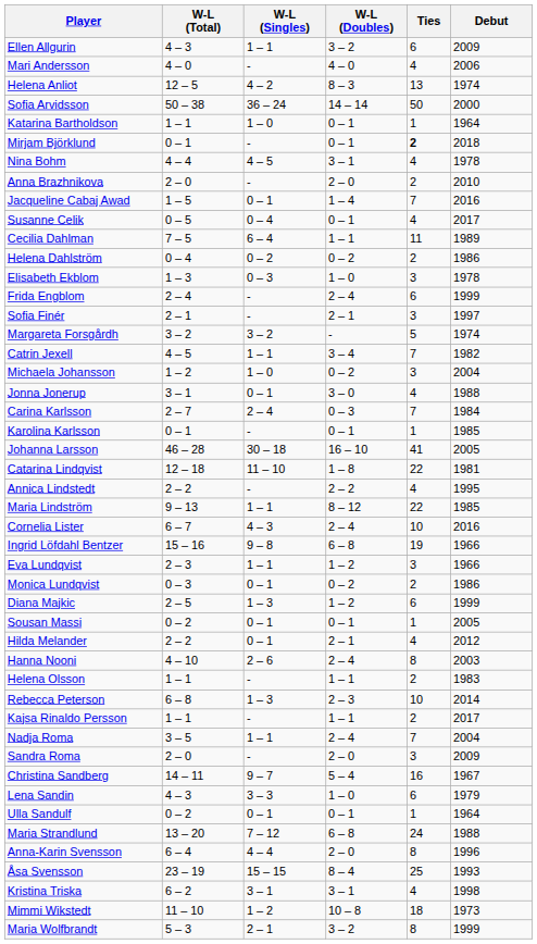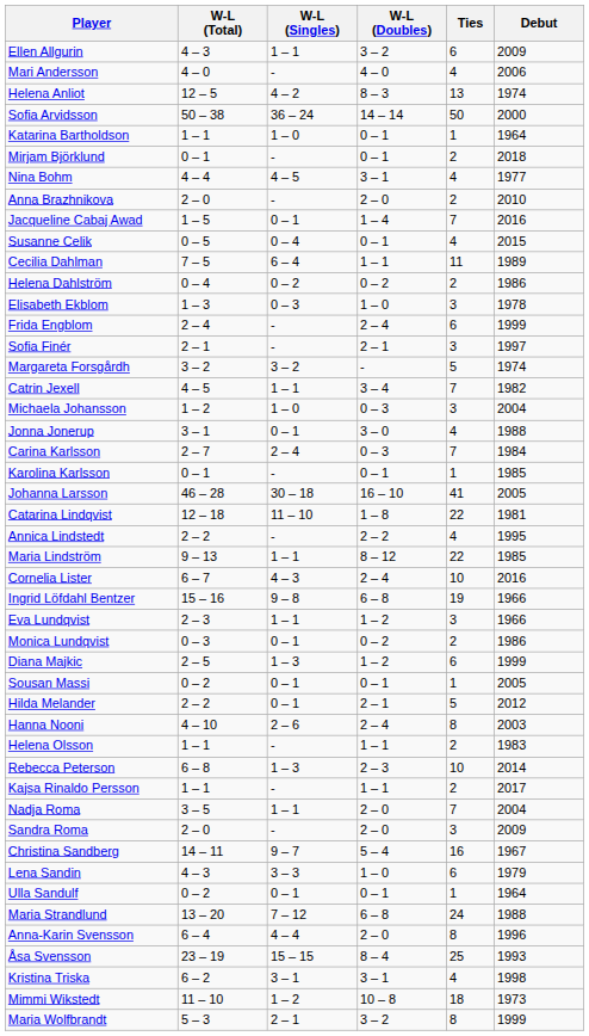Mirjam Björklund | Ties: bold -> normal
Nina Bohm | Debut: 1978 -> 1977
Susanne Celik | Debut: 2017 -> 2015
Michaela Johansson | W-L (Doubles): 0 – 2 -> 0 – 3
Hilda Melander | Ties: 4 -> 5
Nadja Roma | W-L (Doubles): 2 – 4 -> 2 – 0
